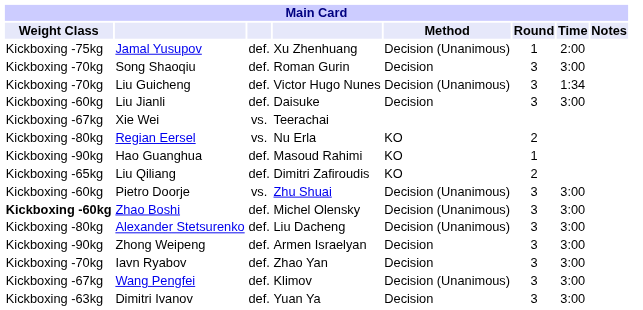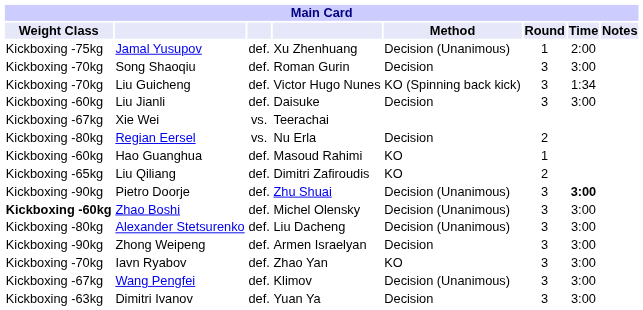Liu Guicheng | Method: Decision (Unanimous) -> KO (Spinning back kick)
Regian Eersel | Method: KO -> Decision
Hao Guanghua | Weight Class: Kickboxing -90kg -> Kickboxing -60kg
Pietro Doorje | Weight Class: Kickboxing -60kg -> Kickboxing -90kg
Pietro Doorje | column 3: vs. -> def.
Pietro Doorje | Time: normal -> bold
Iavn Ryabov | Method: Decision -> KO
